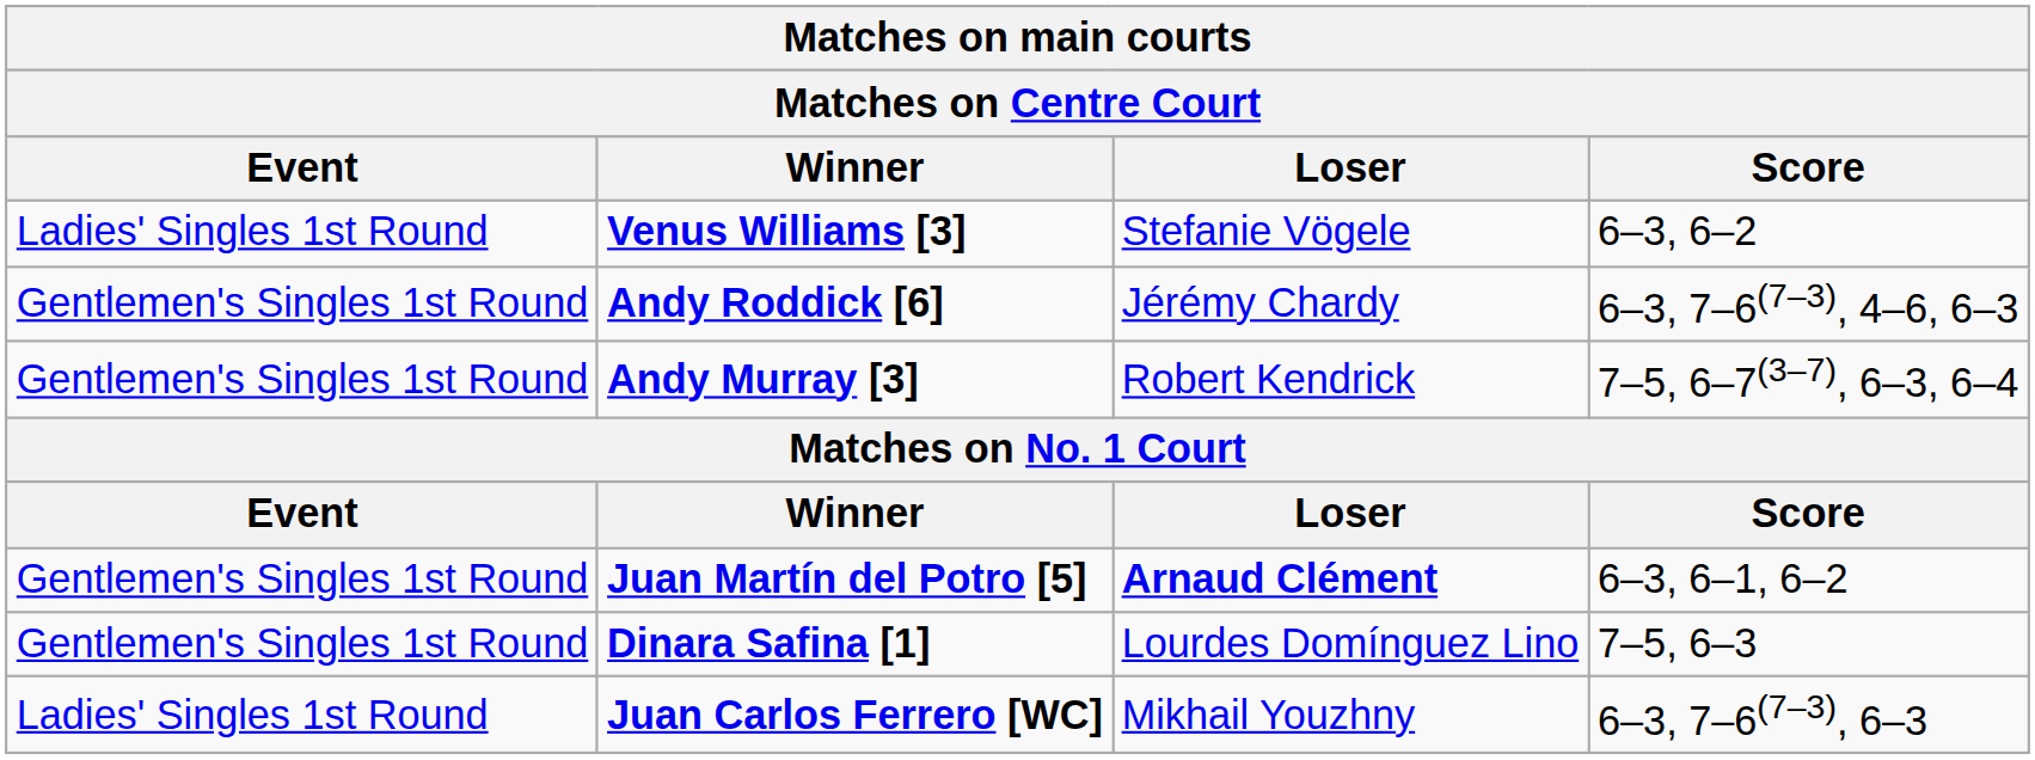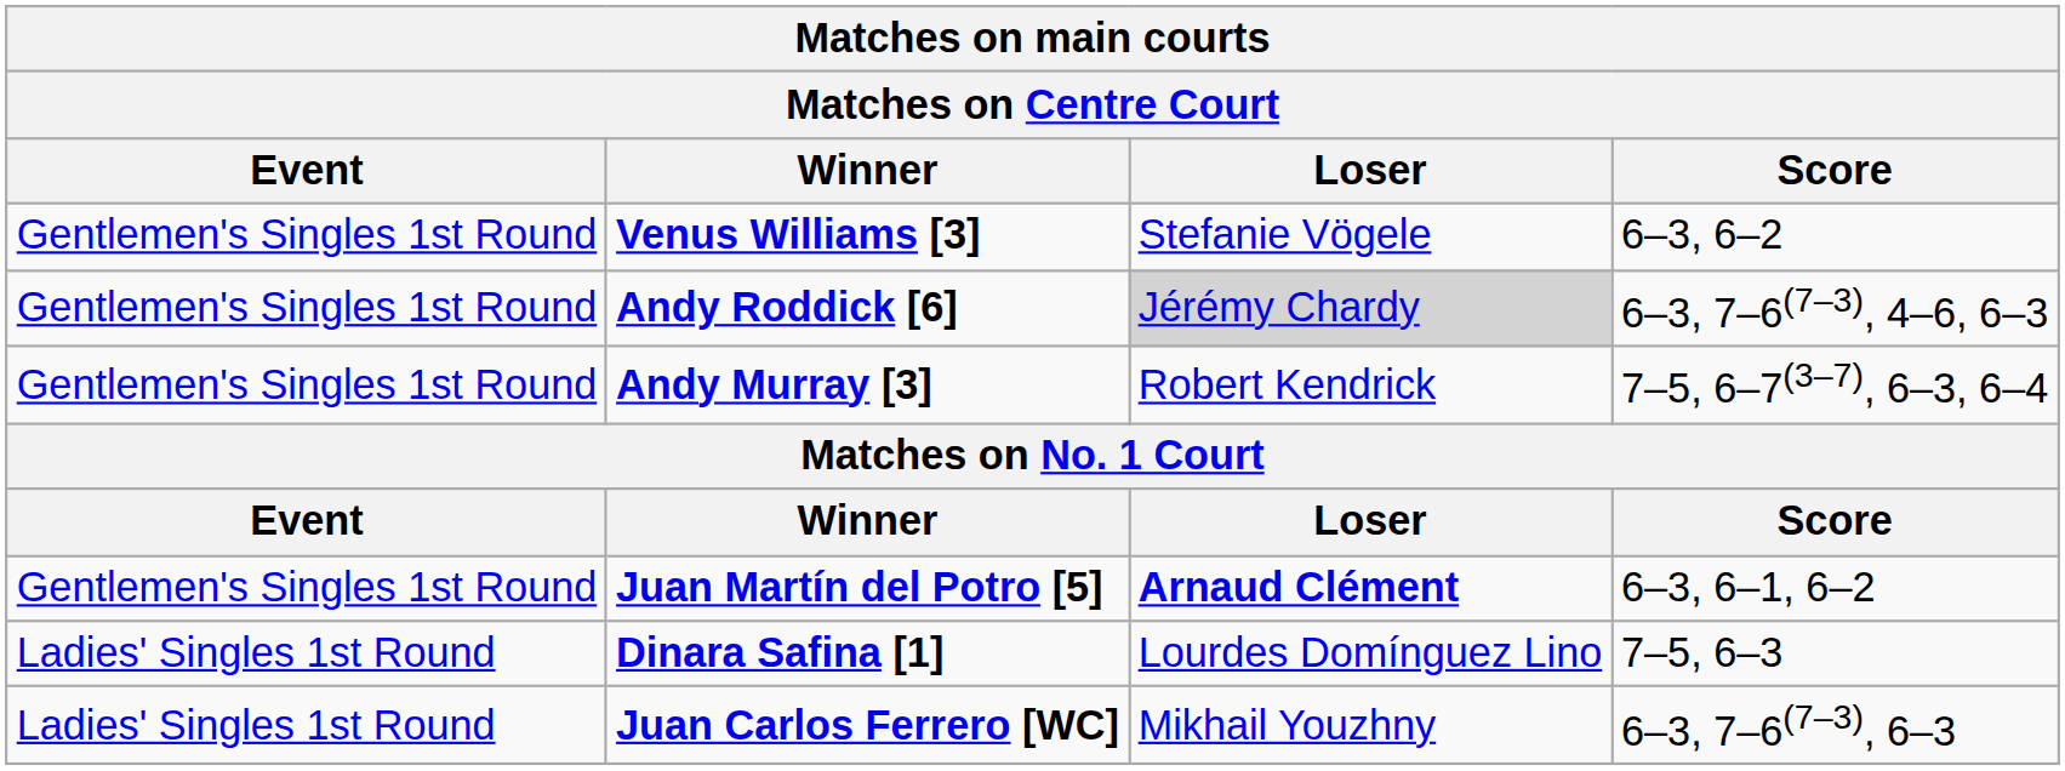Venus Williams [3] | Event: Ladies' Singles 1st Round -> Gentlemen's Singles 1st Round
Andy Roddick [6] | Loser: no background -> lightgrey background
Dinara Safina [1] | Event: Gentlemen's Singles 1st Round -> Ladies' Singles 1st Round
